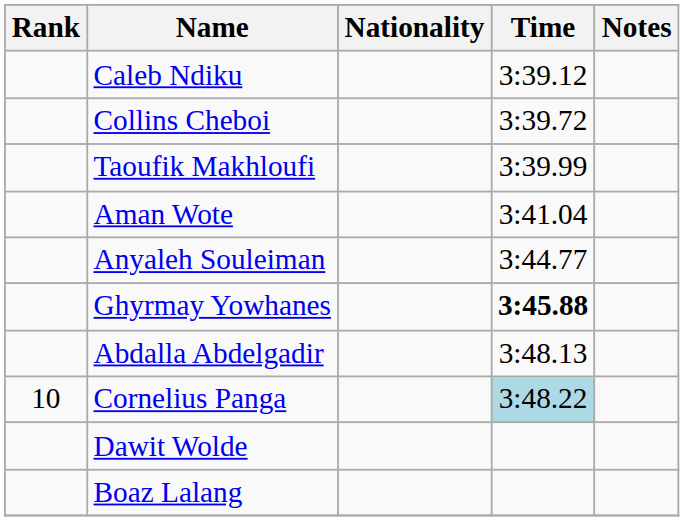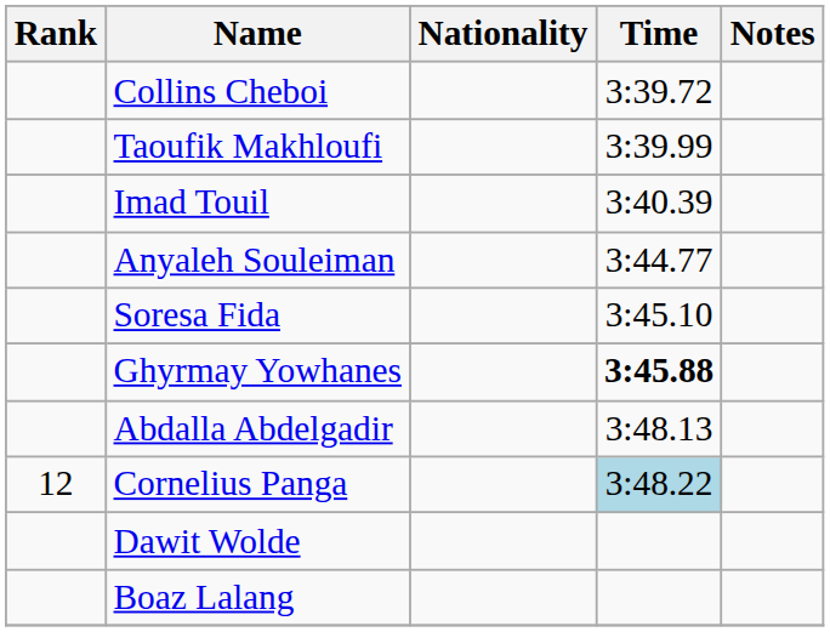- row: Caleb Ndiku | 3:39.12
+ row: Imad Touil | 3:40.39
- row: Aman Wote | 3:41.04
+ row: Soresa Fida | 3:45.10
Cornelius Panga | Rank: 10 -> 12
